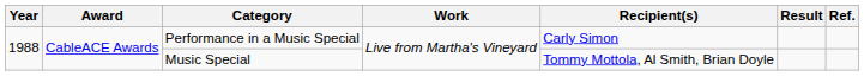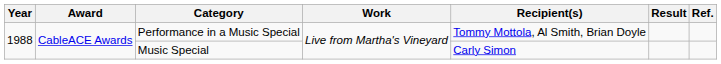Performance in a Music Special | Recipient(s): Carly Simon -> Tommy Mottola, Al Smith, Brian Doyle
Music Special | Recipient(s): Tommy Mottola, Al Smith, Brian Doyle -> Carly Simon
